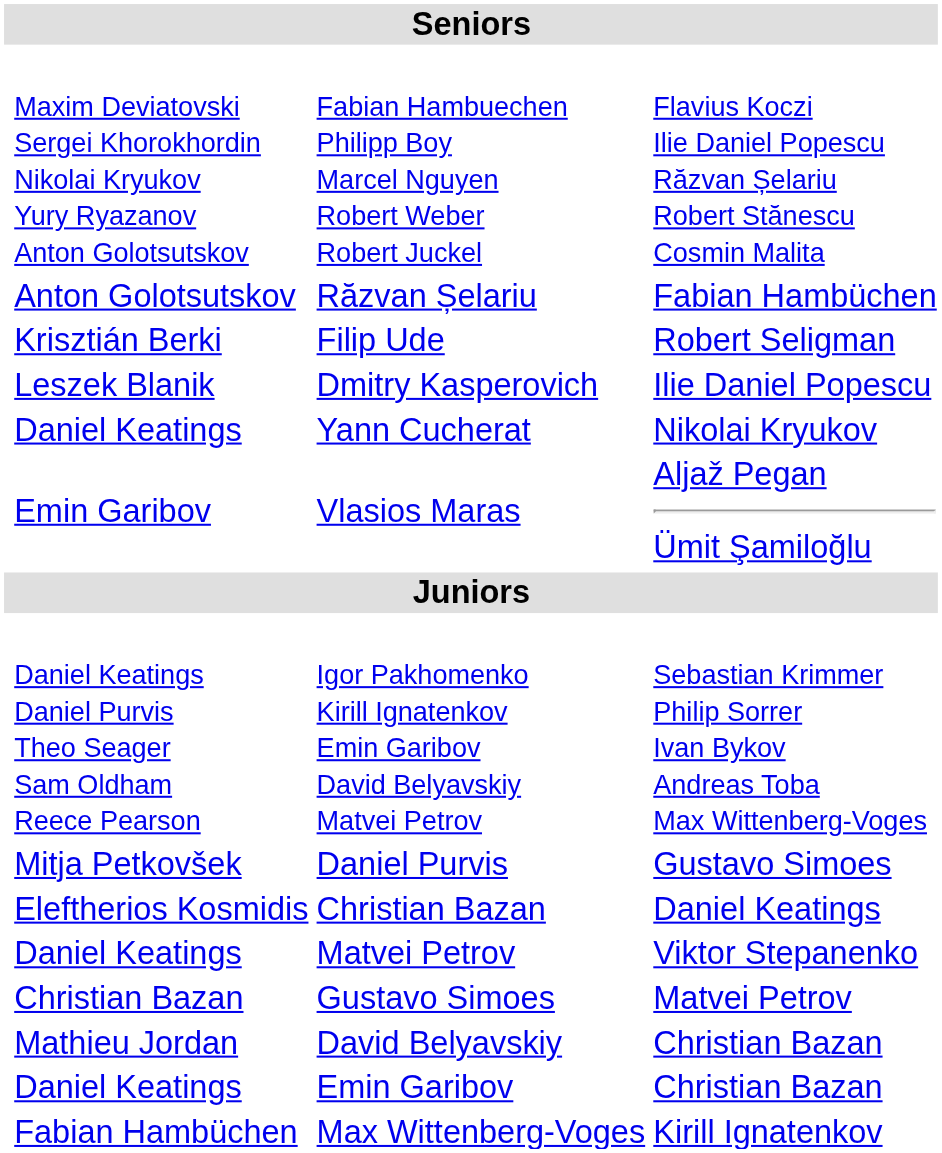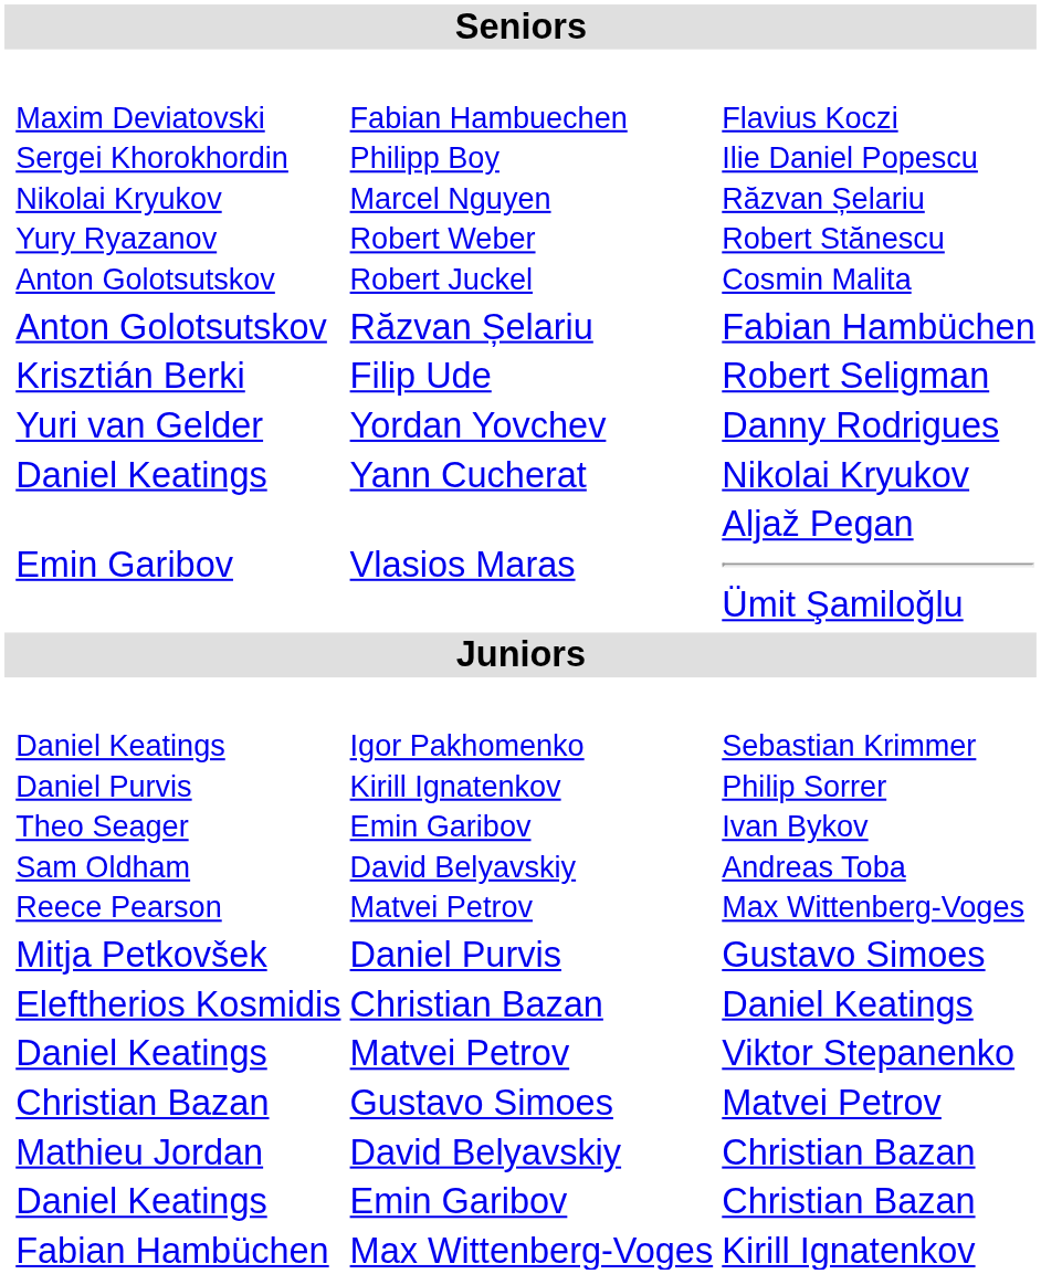+ row: Yuri van Gelder | Yordan Yovchev | Danny Rodrigues
- row: Leszek Blanik | Dmitry Kasperovich | Ilie Daniel Popescu
